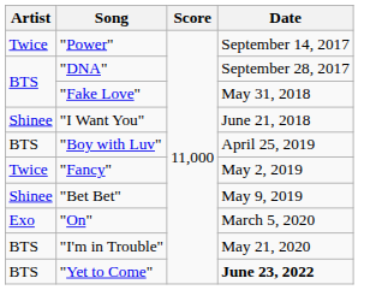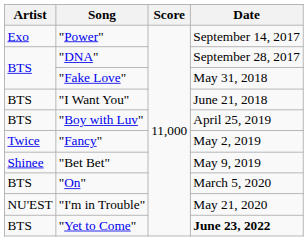"Power" | Artist: Twice -> Exo
"I Want You" | Artist: Shinee -> BTS
"On" | Artist: Exo -> BTS
"I'm in Trouble" | Artist: BTS -> NU'EST
